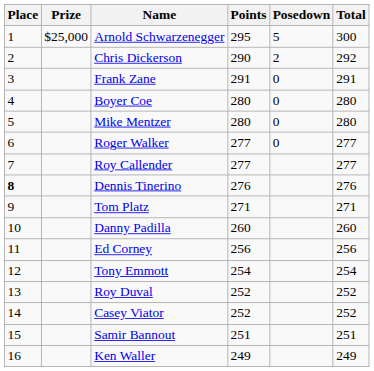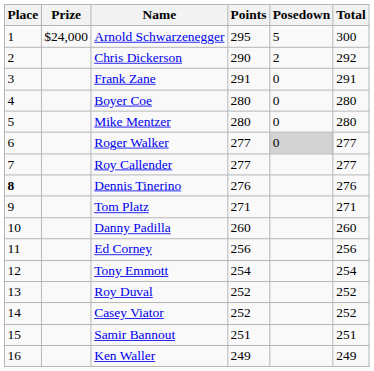Arnold Schwarzenegger | Prize: $25,000 -> $24,000
Roger Walker | Posedown: no background -> lightgrey background
